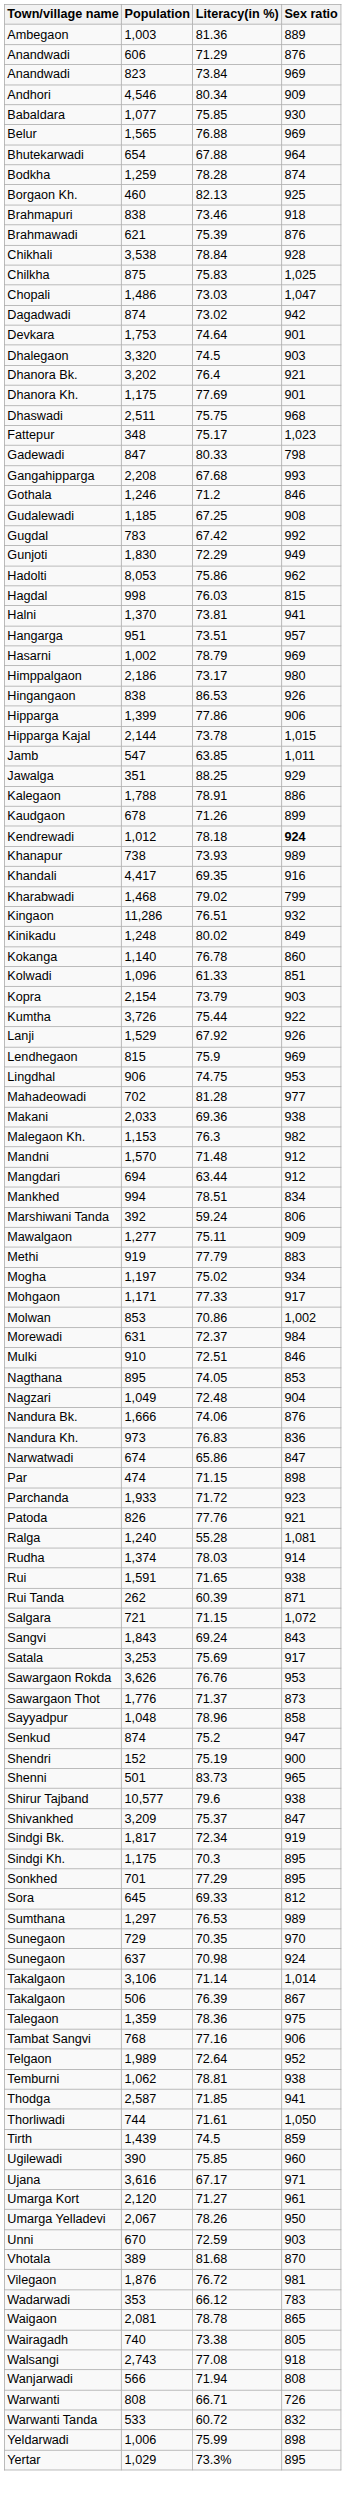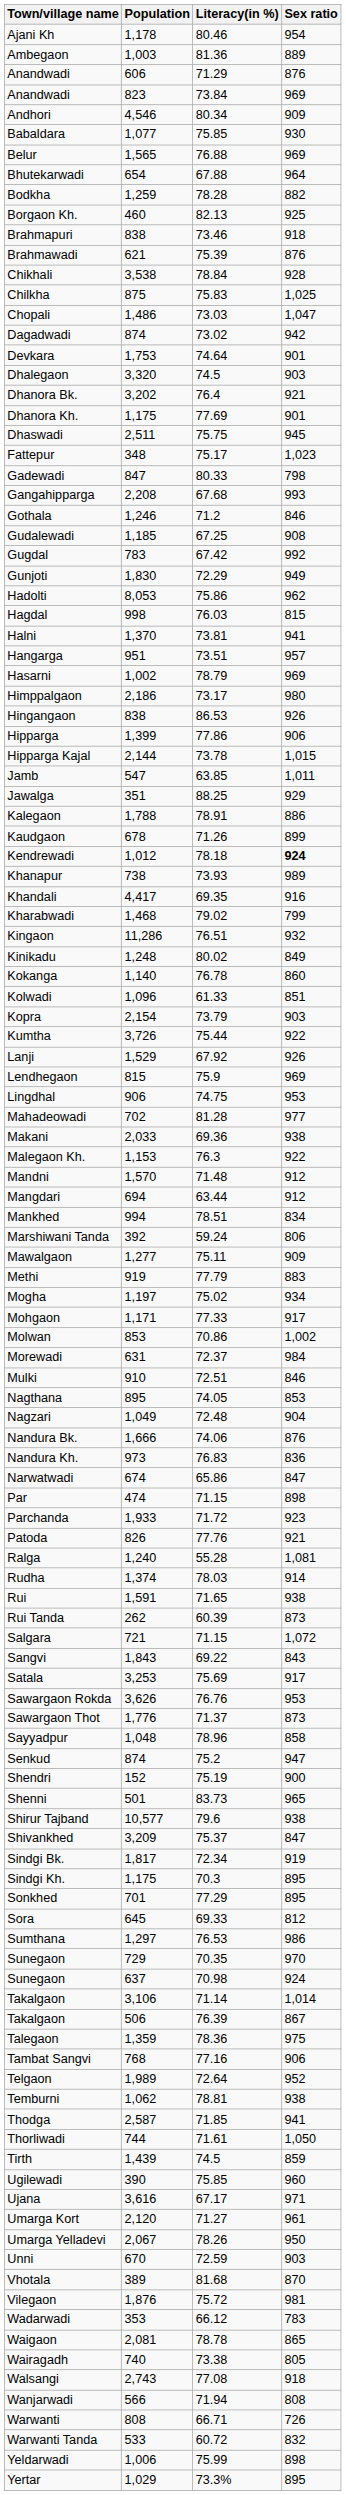+ row: Ajani Kh | 1,178 | 80.46 | 954
Bodkha | Sex ratio: 874 -> 882
Dhaswadi | Sex ratio: 968 -> 945
Malegaon Kh. | Sex ratio: 982 -> 922
Rui Tanda | Sex ratio: 871 -> 873
Sangvi | Literacy(in %): 69.24 -> 69.22
Sumthana | Sex ratio: 989 -> 986
Vilegaon | Literacy(in %): 76.72 -> 75.72
